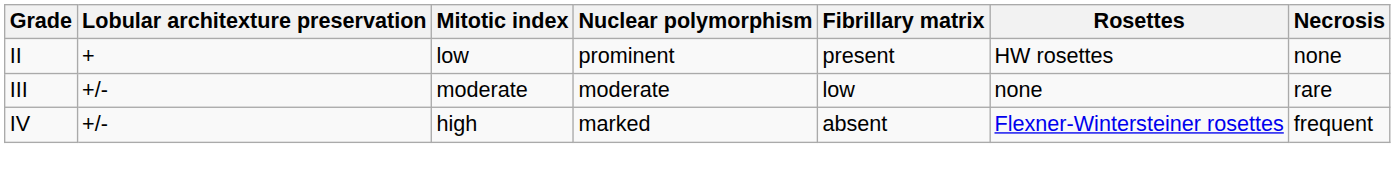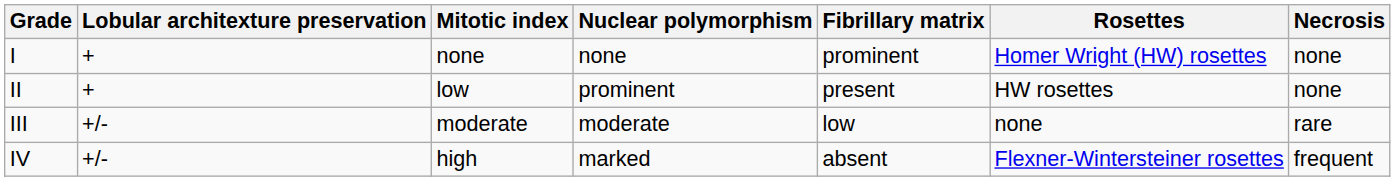+ row: I | + | none | none | prominent | Homer Wright (HW) rosettes | none
